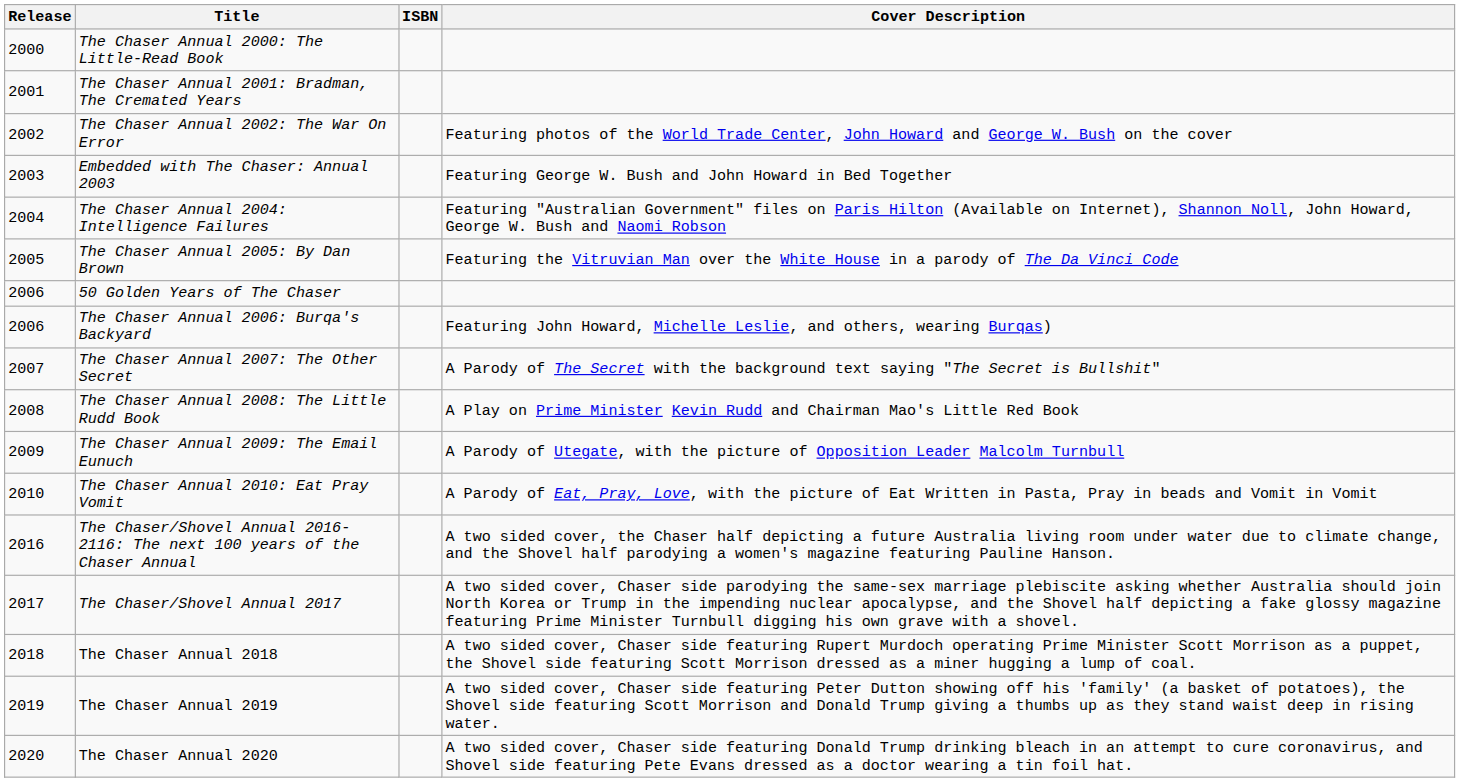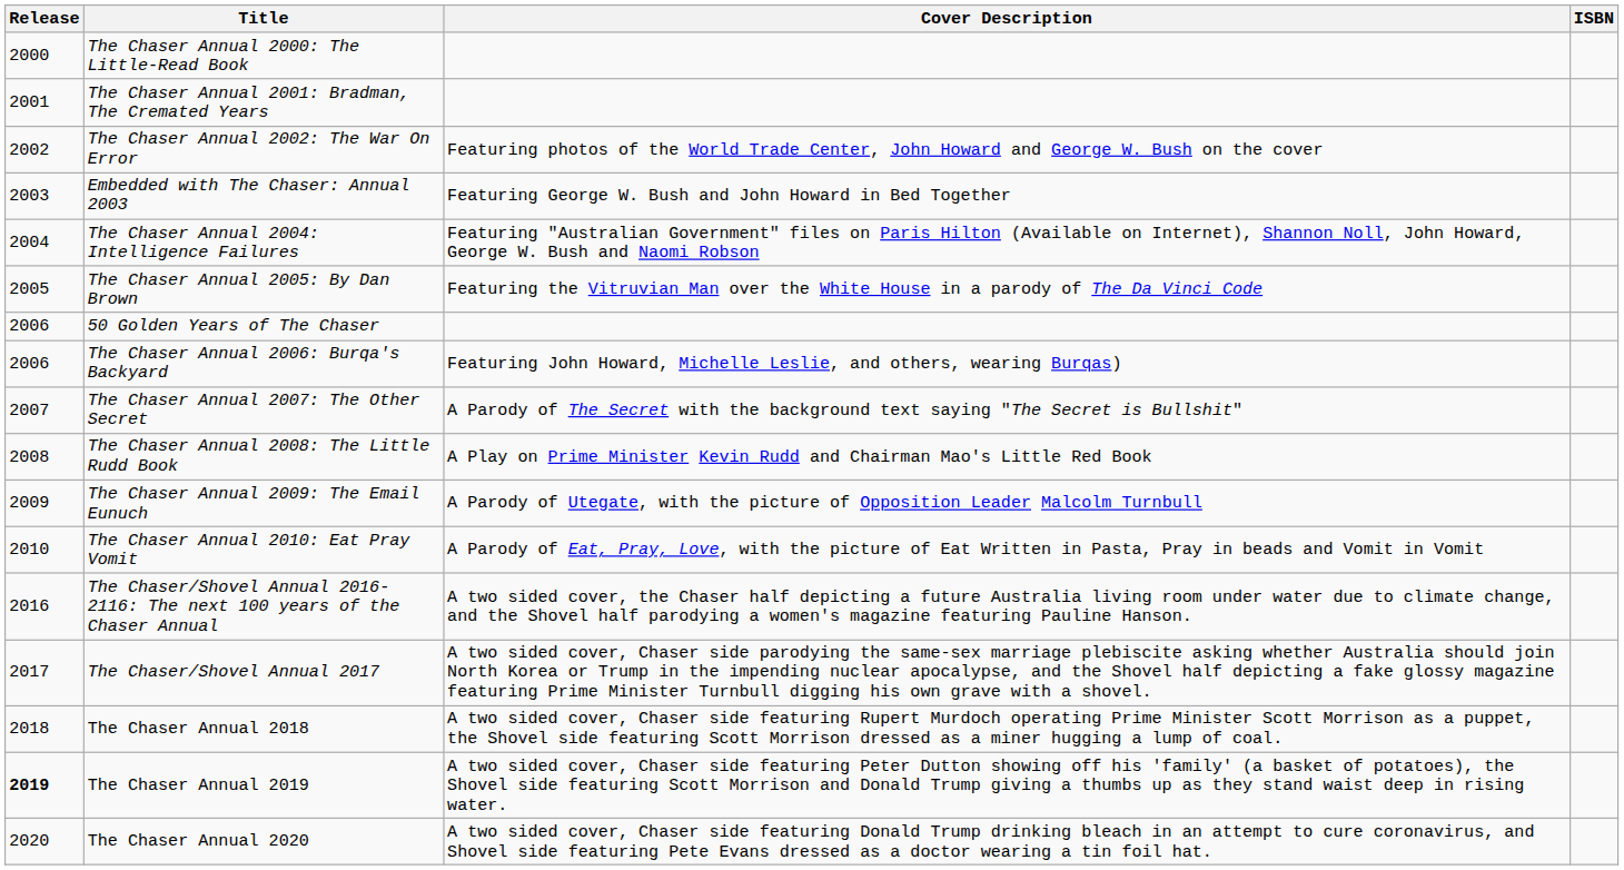columns swapped: ISBN <-> Cover Description
The Chaser Annual 2019 | Release: normal -> bold
